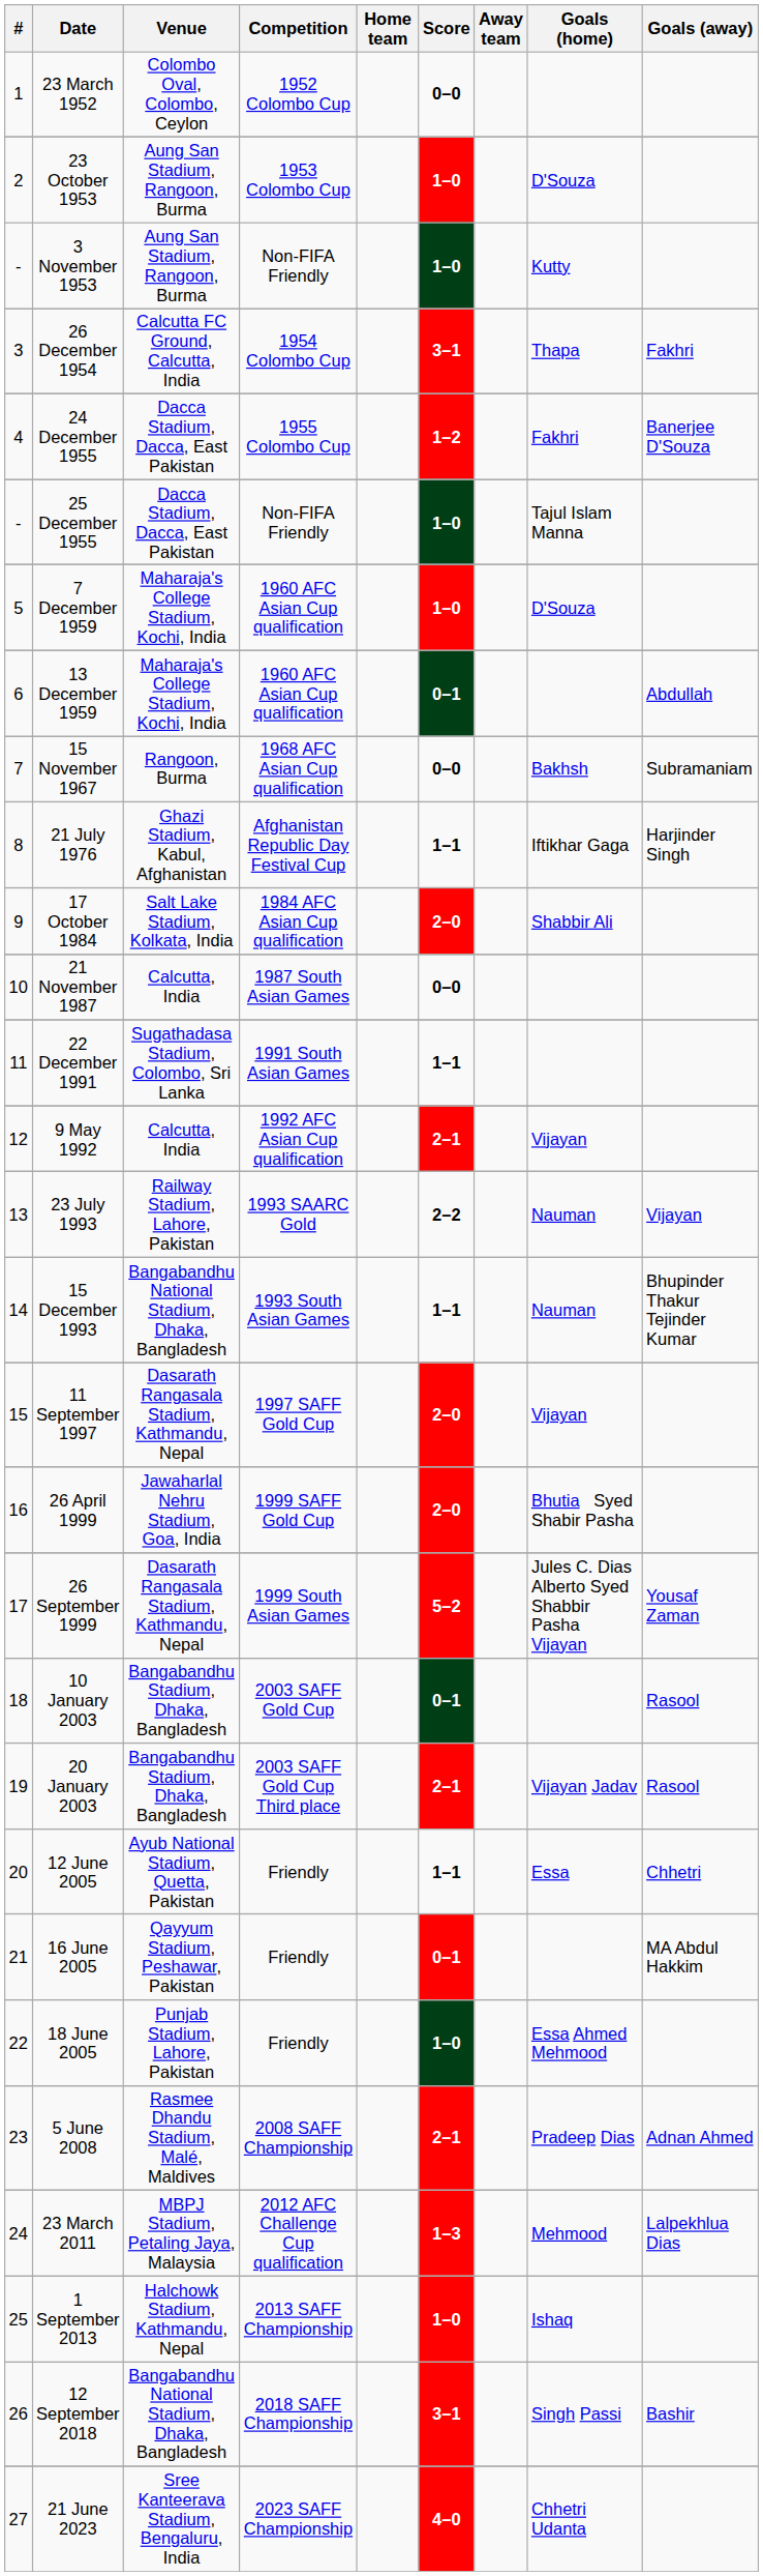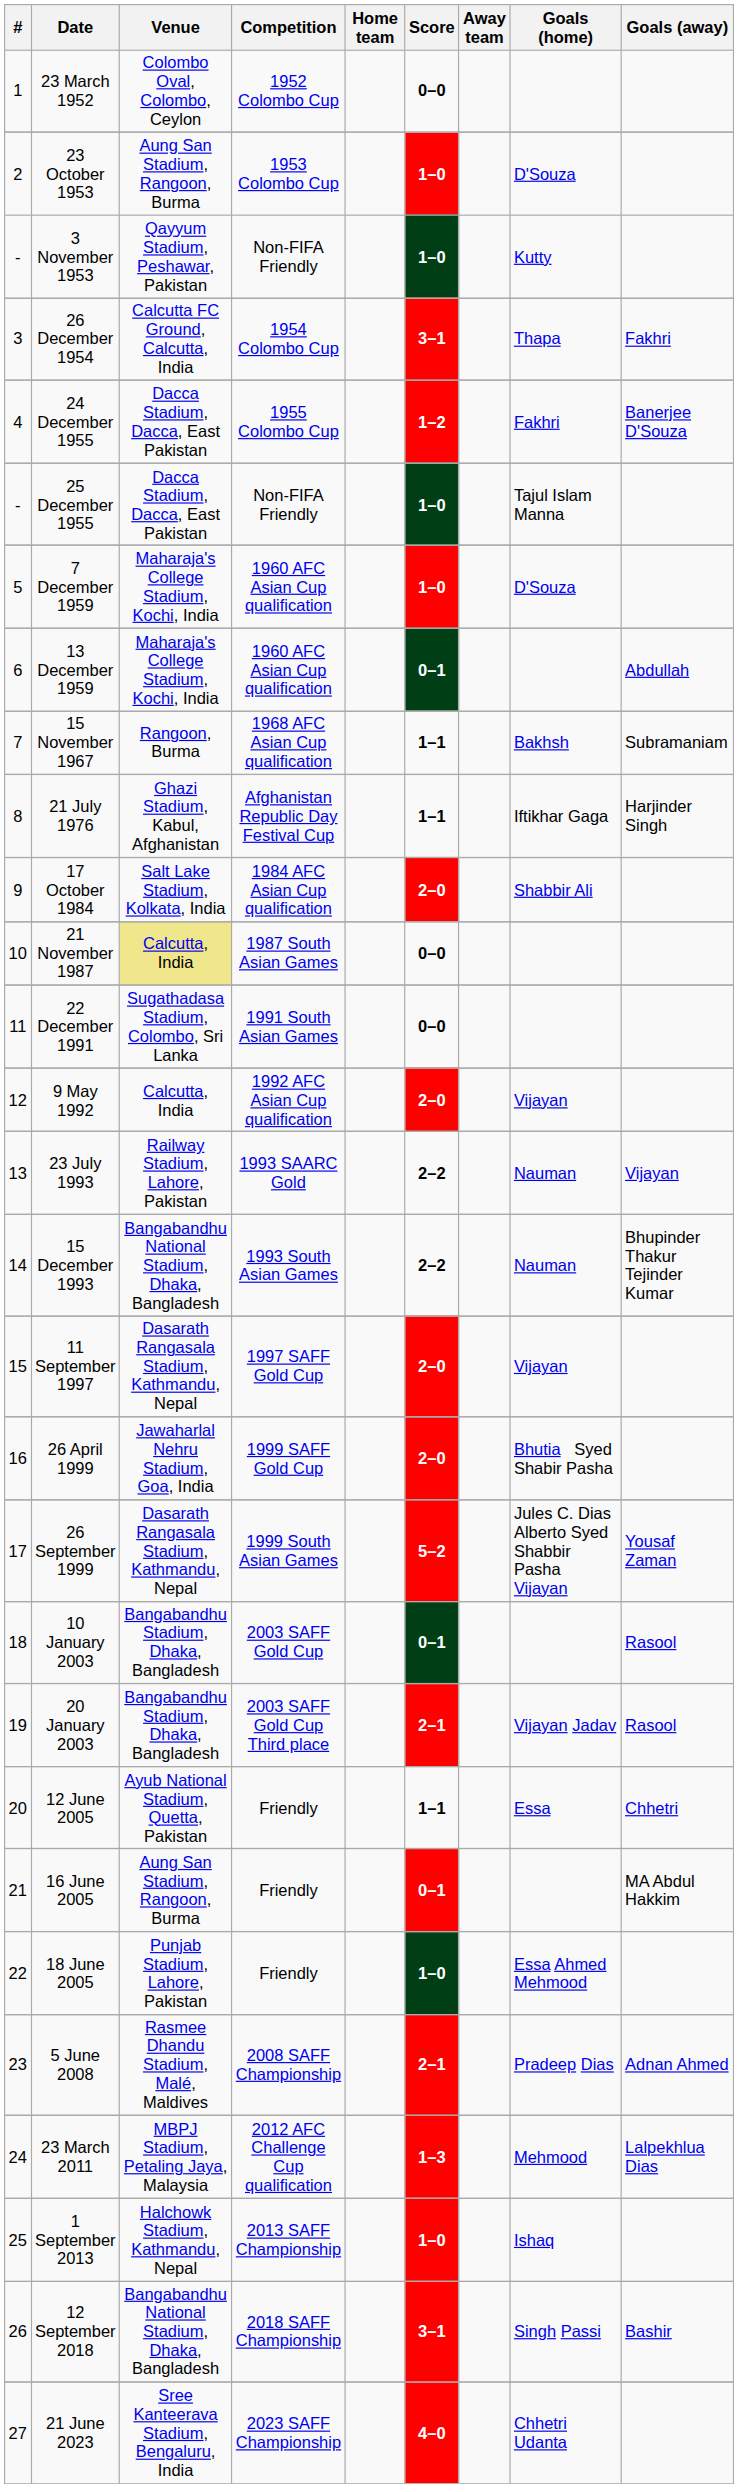3 November 1953 | Venue: Aung San Stadium, Rangoon, Burma -> Qayyum Stadium, Peshawar, Pakistan
15 November 1967 | Score: 0–0 -> 1–1
21 November 1987 | Venue: no background -> khaki background
22 December 1991 | Score: 1–1 -> 0–0
9 May 1992 | Score: 2–1 -> 2–0
15 December 1993 | Score: 1–1 -> 2–2
16 June 2005 | Venue: Qayyum Stadium, Peshawar, Pakistan -> Aung San Stadium, Rangoon, Burma
